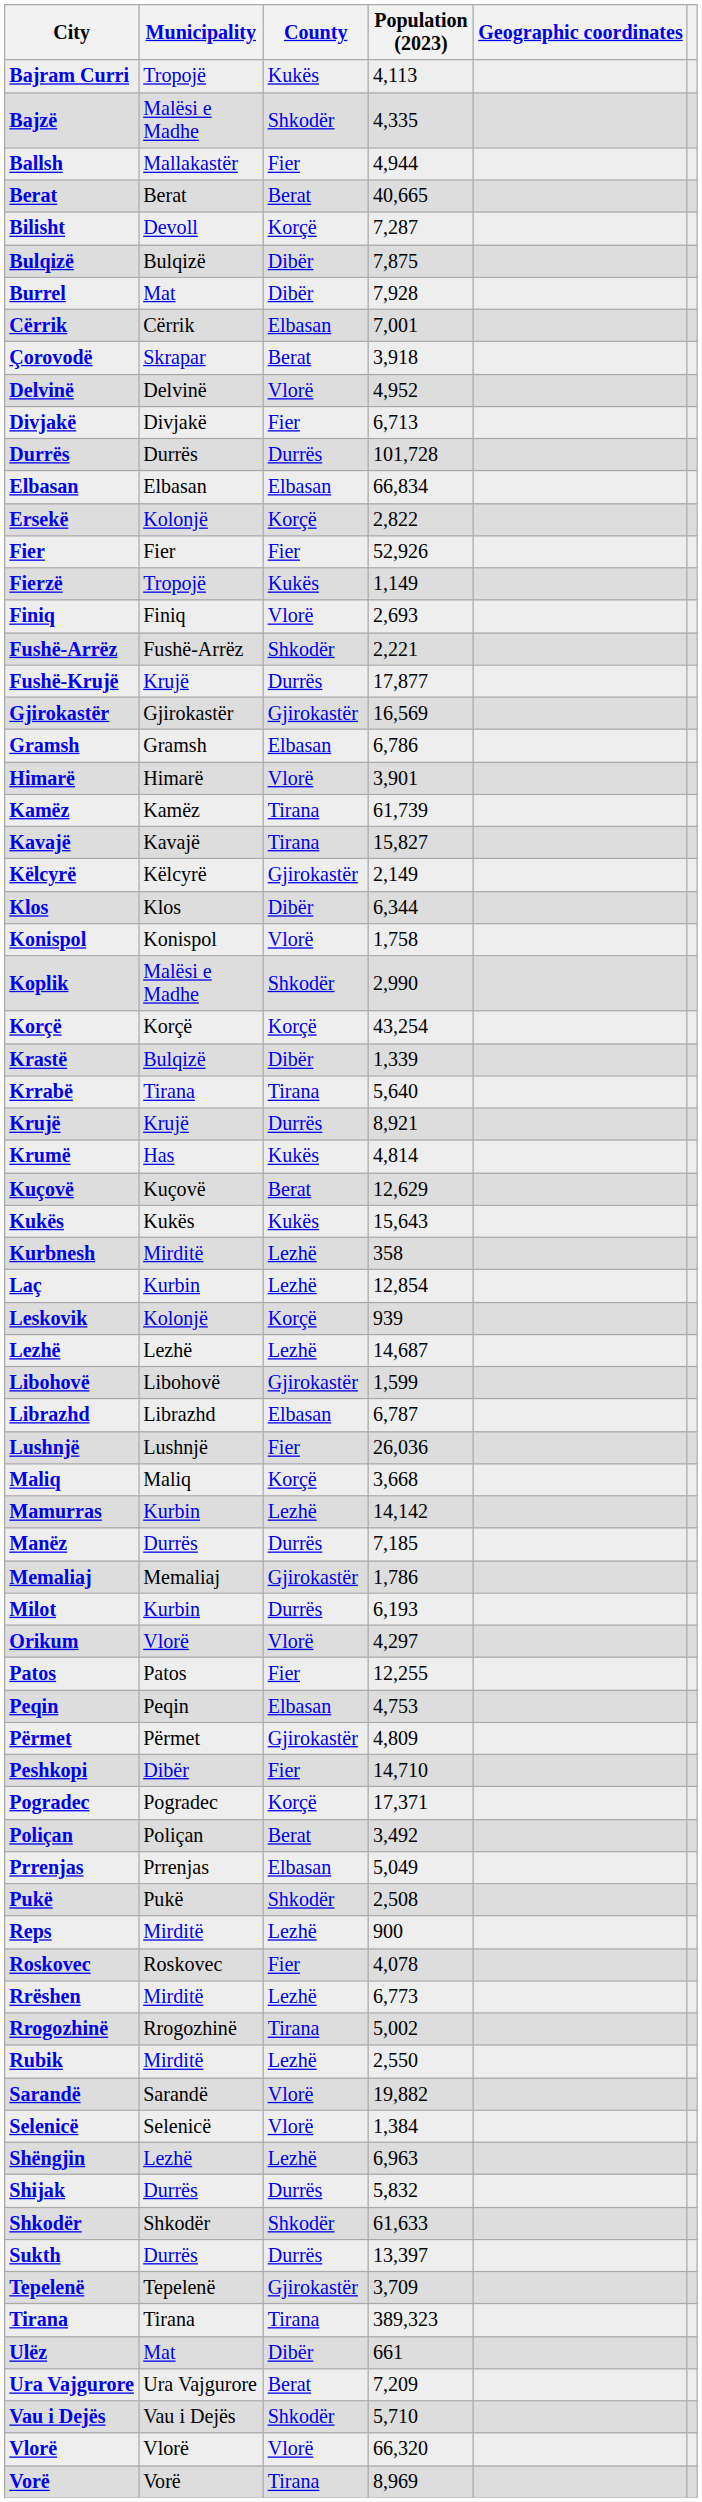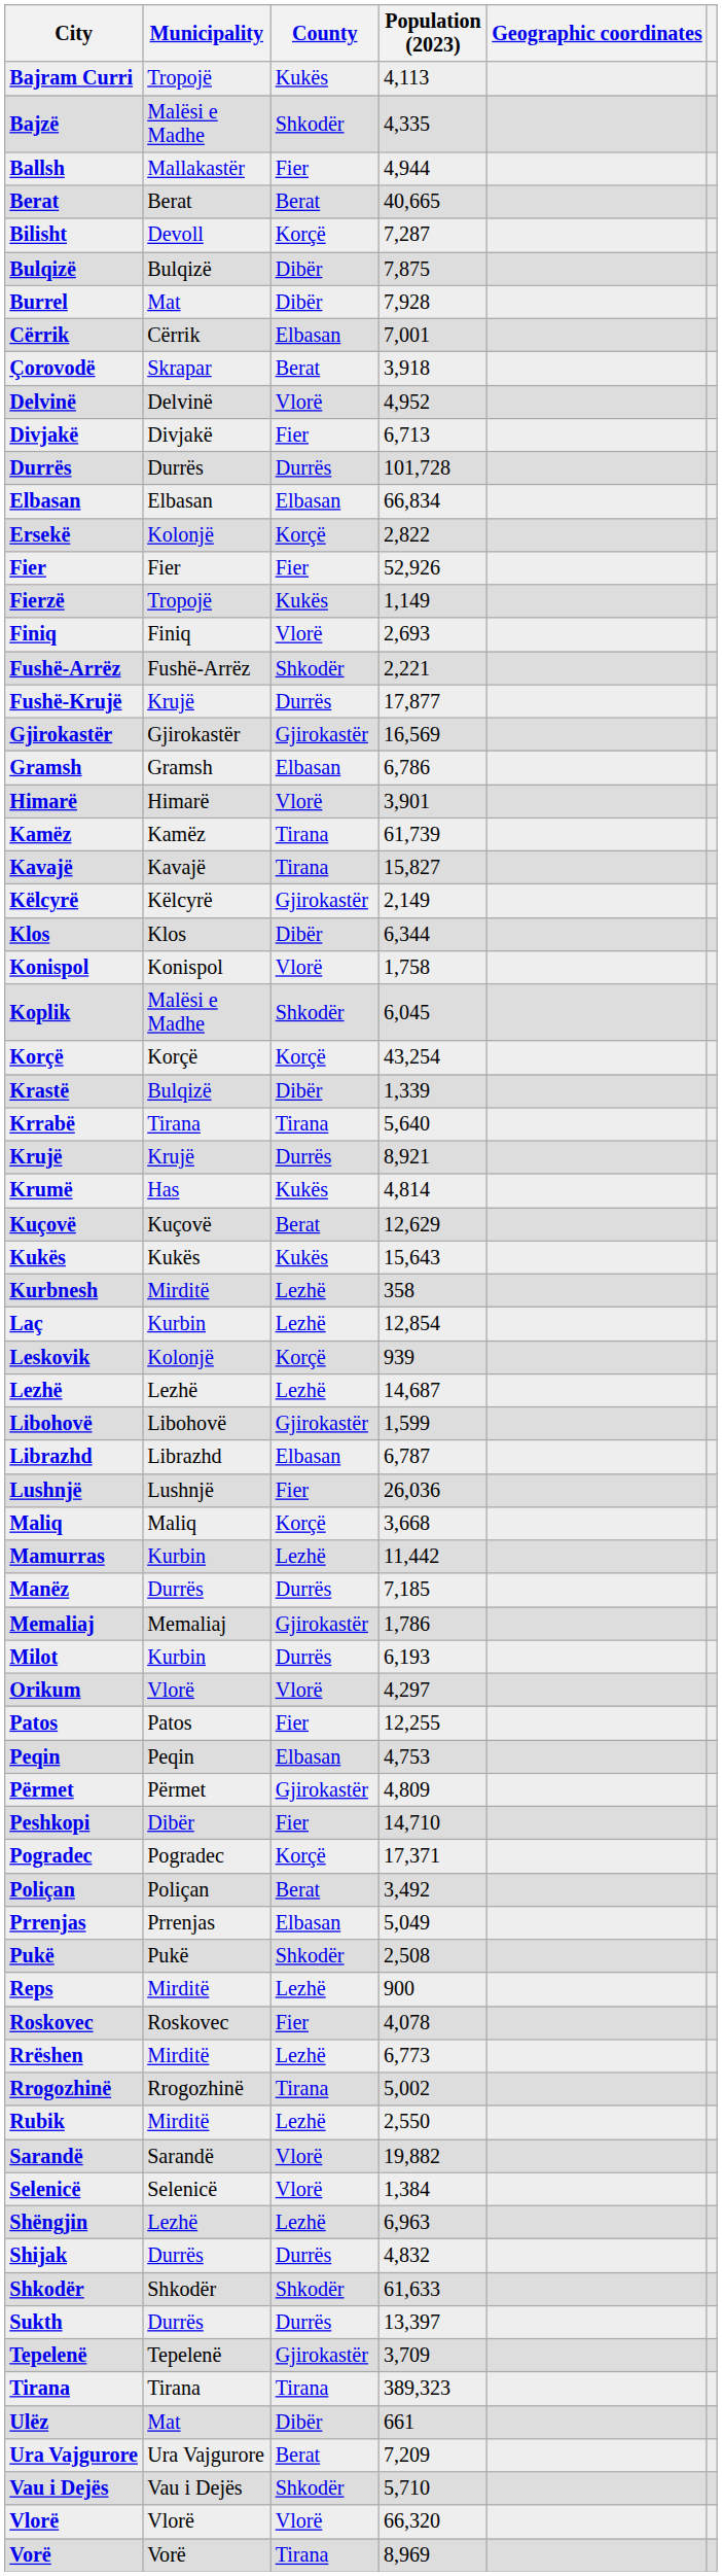Koplik | Population (2023): 2,990 -> 6,045
Mamurras | Population (2023): 14,142 -> 11,442
Shijak | Population (2023): 5,832 -> 4,832
